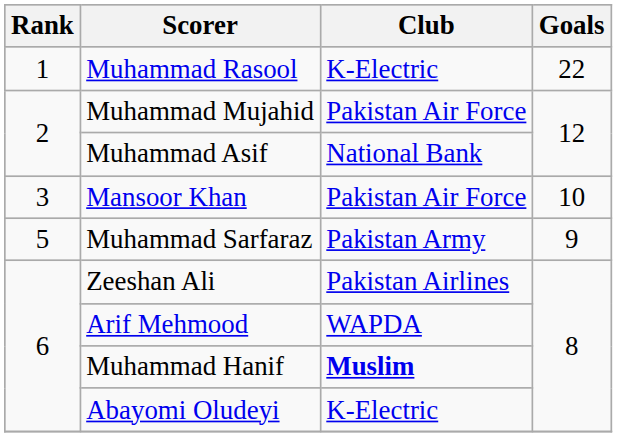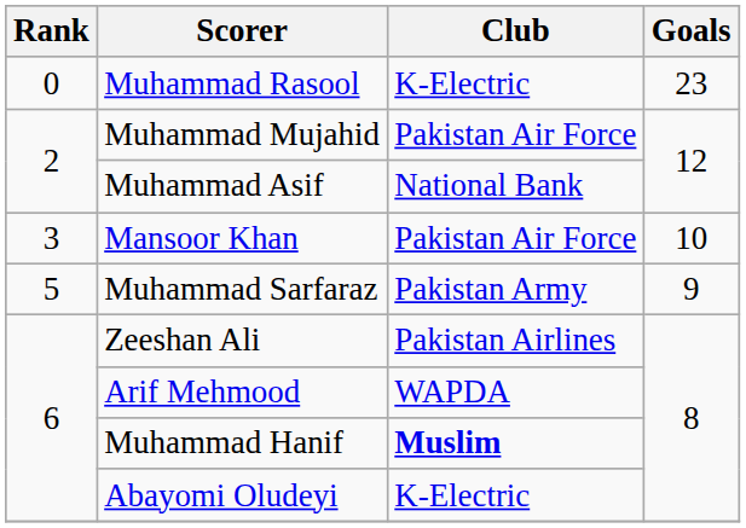Muhammad Rasool | Rank: 1 -> 0
Muhammad Rasool | Goals: 22 -> 23
